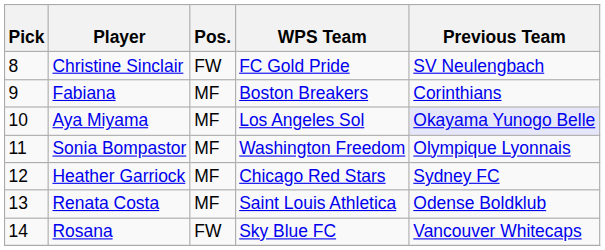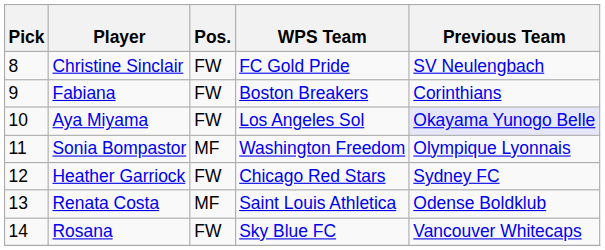Fabiana | Pos.: MF -> FW
Aya Miyama | Pos.: MF -> FW
Heather Garriock | Pos.: MF -> FW
